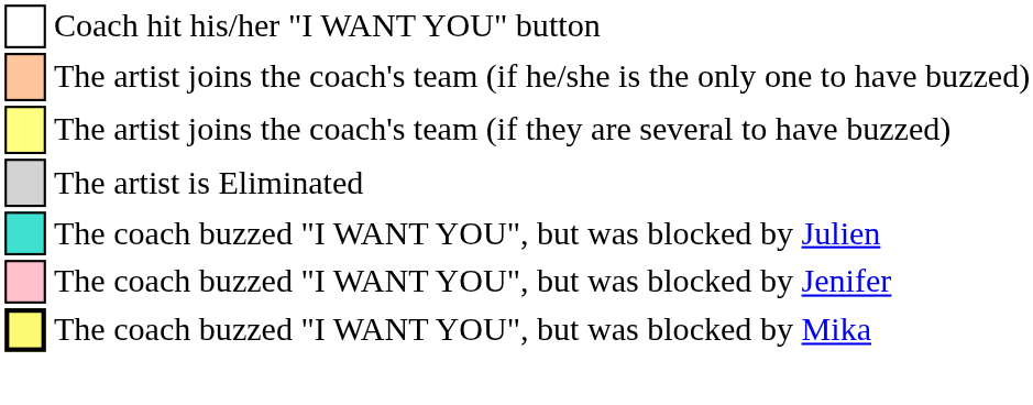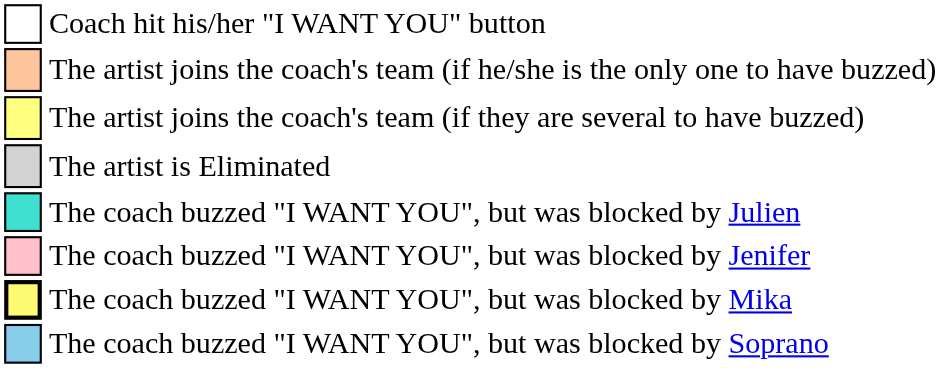+ row: The coach buzzed "I WANT YOU", but was blocked by Soprano
